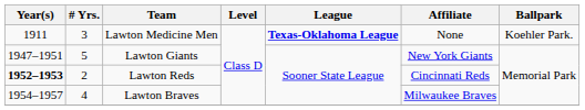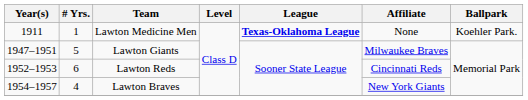Lawton Medicine Men | # Yrs.: 3 -> 1
Lawton Giants | Affiliate: New York Giants -> Milwaukee Braves
Lawton Reds | Year(s): bold -> normal
Lawton Reds | # Yrs.: 2 -> 6
Lawton Braves | Affiliate: Milwaukee Braves -> New York Giants
